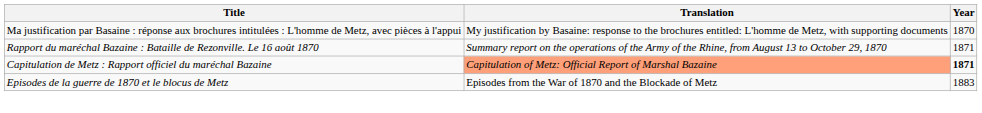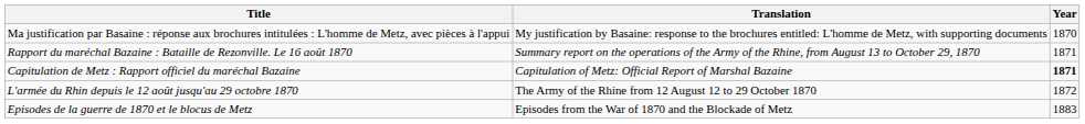Capitulation de Metz : Rapport officiel du maréchal Bazaine | Translation: lightsalmon background -> no background
+ row: L'armée du Rhin depuis le 12 août jusqu'au 29 octobre 1870 | The Army of the Rhine from 12 August 12 to 29 October 1870 | 1872
